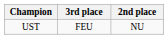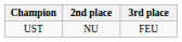columns swapped: 2nd place <-> 3rd place
